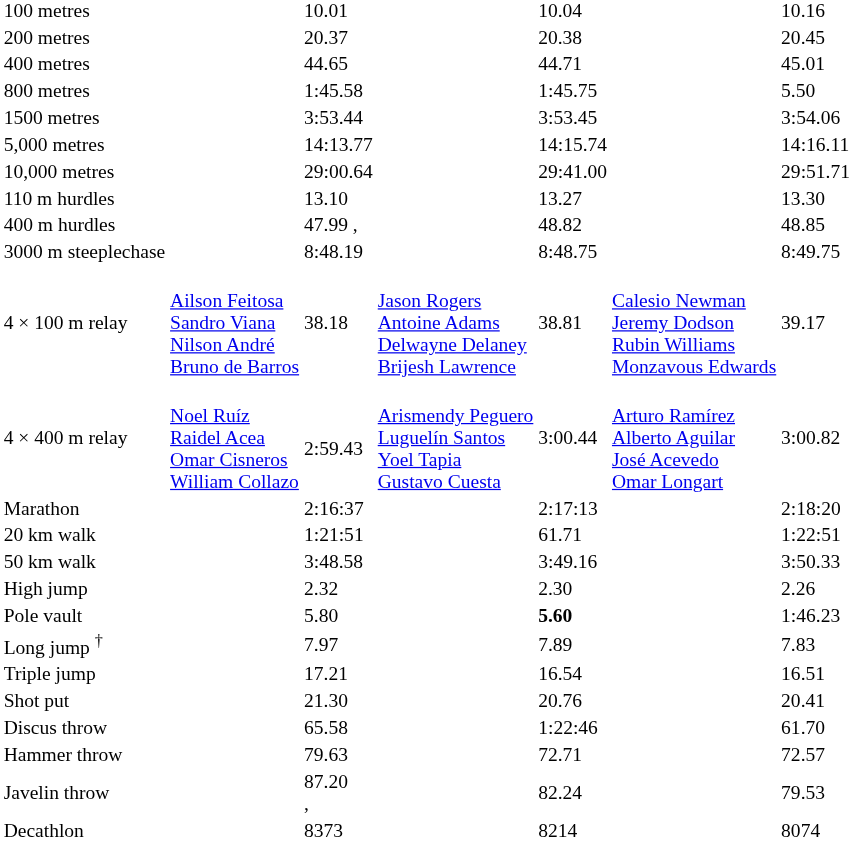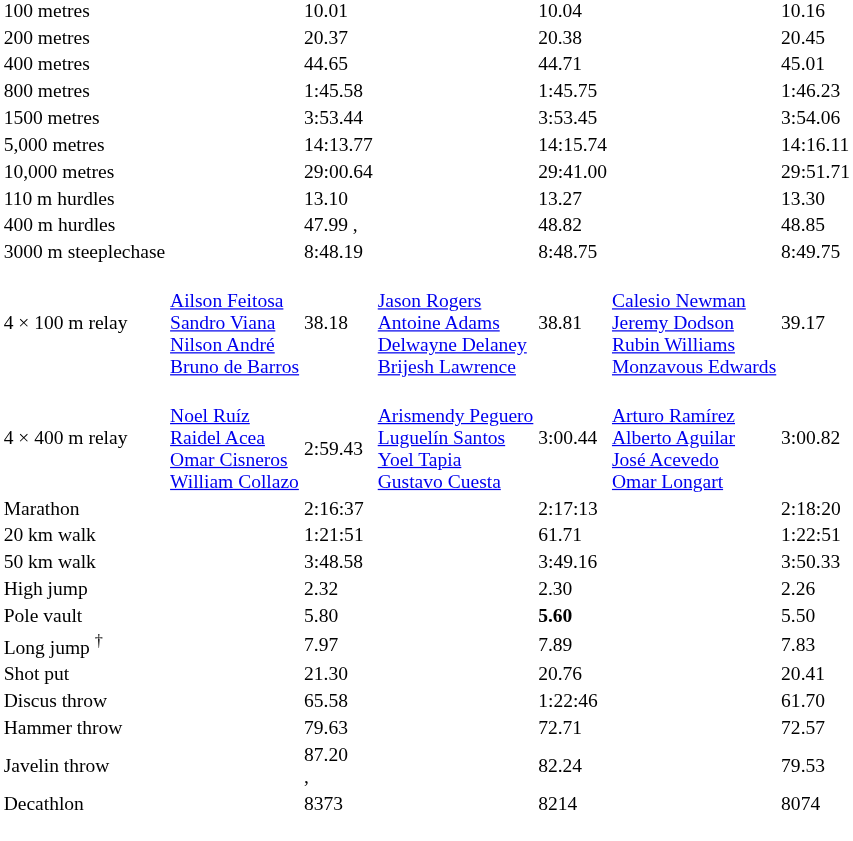800 metres | column 7: 5.50 -> 1:46.23
Pole vault | column 7: 1:46.23 -> 5.50
- row: Triple jump | 17.21 | 16.54 | 16.51
